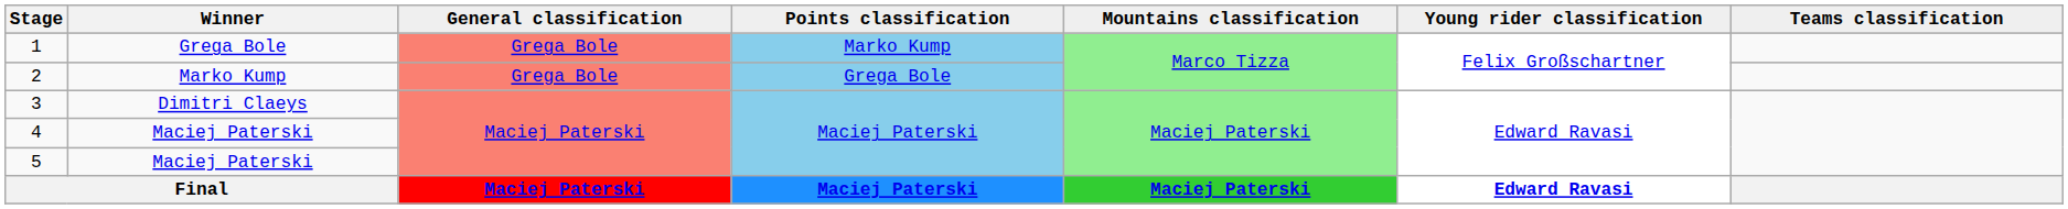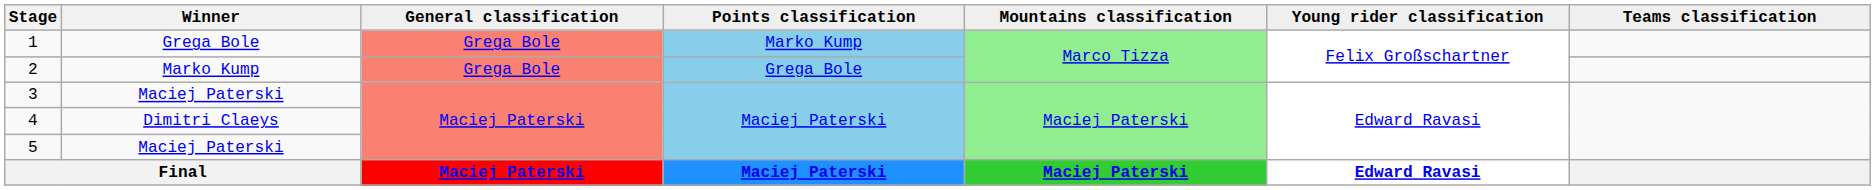3 | Winner: Dimitri Claeys -> Maciej Paterski
4 | Winner: Maciej Paterski -> Dimitri Claeys
